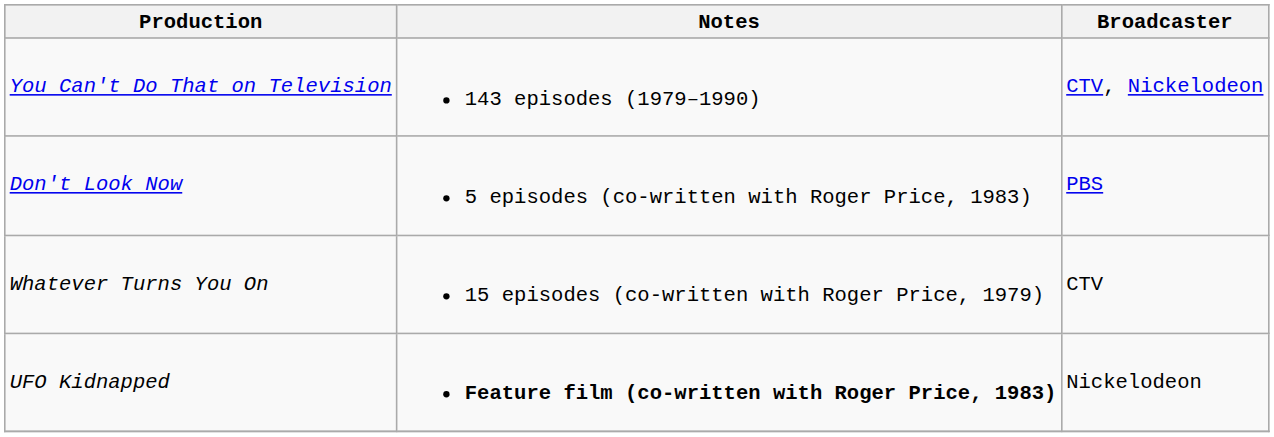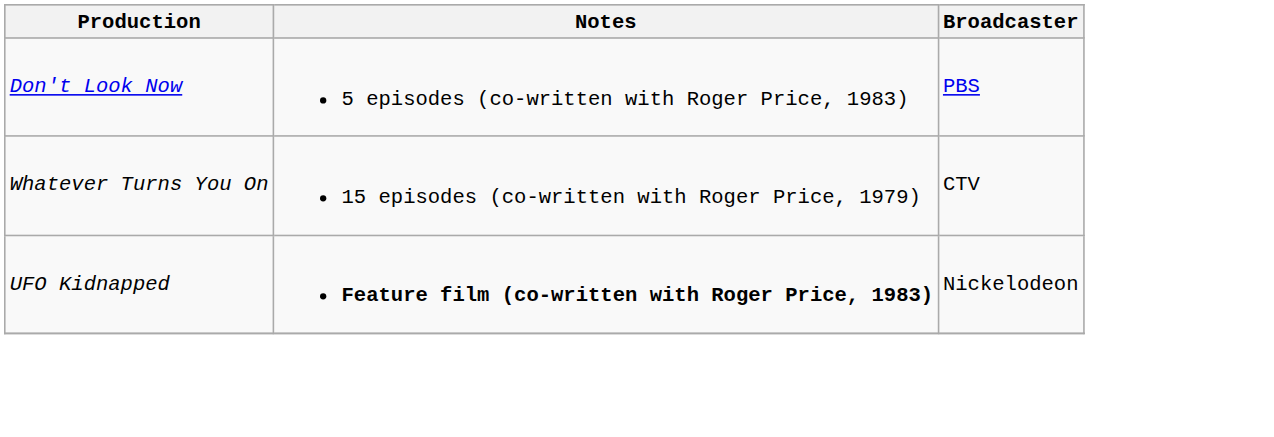- row: You Can't Do That on Television | 143 episodes (1979–1990) | CTV, Nickelodeon
